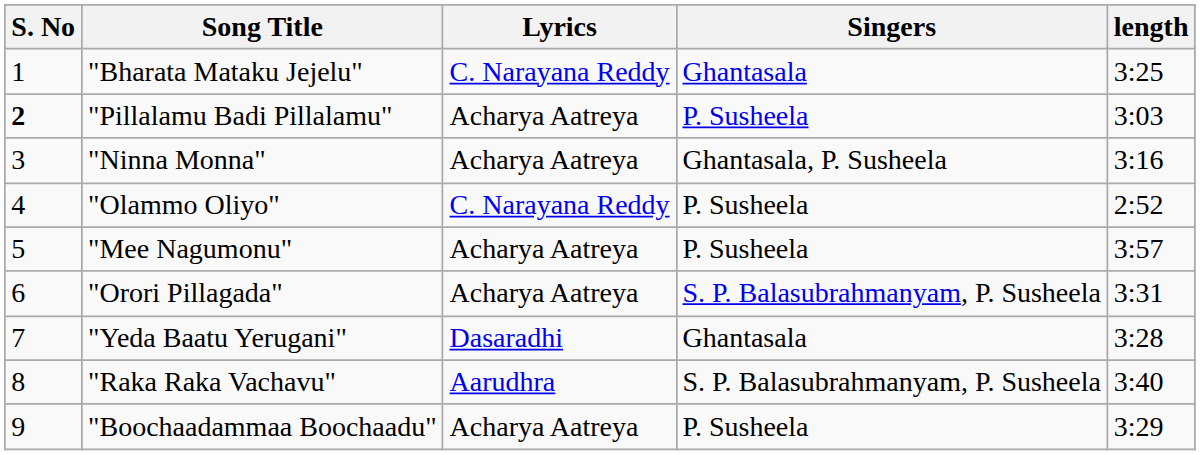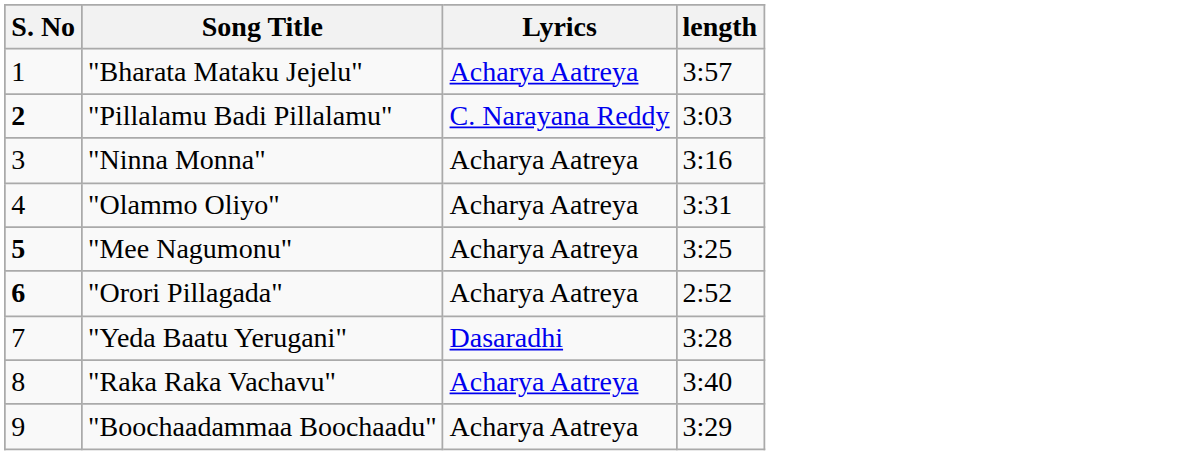- column: Singers | Ghantasala | P. Susheela | Ghantasala, P. Susheela | P. Susheela | P. Susheela | S. P. Balasubrahmanyam, P. Susheela | Ghantasala | S. P. Balasubrahmanyam, P. Susheela | P. Susheela
"Bharata Mataku Jejelu" | Lyrics: C. Narayana Reddy -> Acharya Aatreya
"Bharata Mataku Jejelu" | length: 3:25 -> 3:57
"Pillalamu Badi Pillalamu" | Lyrics: Acharya Aatreya -> C. Narayana Reddy
"Olammo Oliyo" | Lyrics: C. Narayana Reddy -> Acharya Aatreya
"Olammo Oliyo" | length: 2:52 -> 3:31
"Mee Nagumonu" | S. No: normal -> bold
"Mee Nagumonu" | length: 3:57 -> 3:25
"Orori Pillagada" | S. No: normal -> bold
"Orori Pillagada" | length: 3:31 -> 2:52
"Raka Raka Vachavu" | Lyrics: Aarudhra -> Acharya Aatreya
